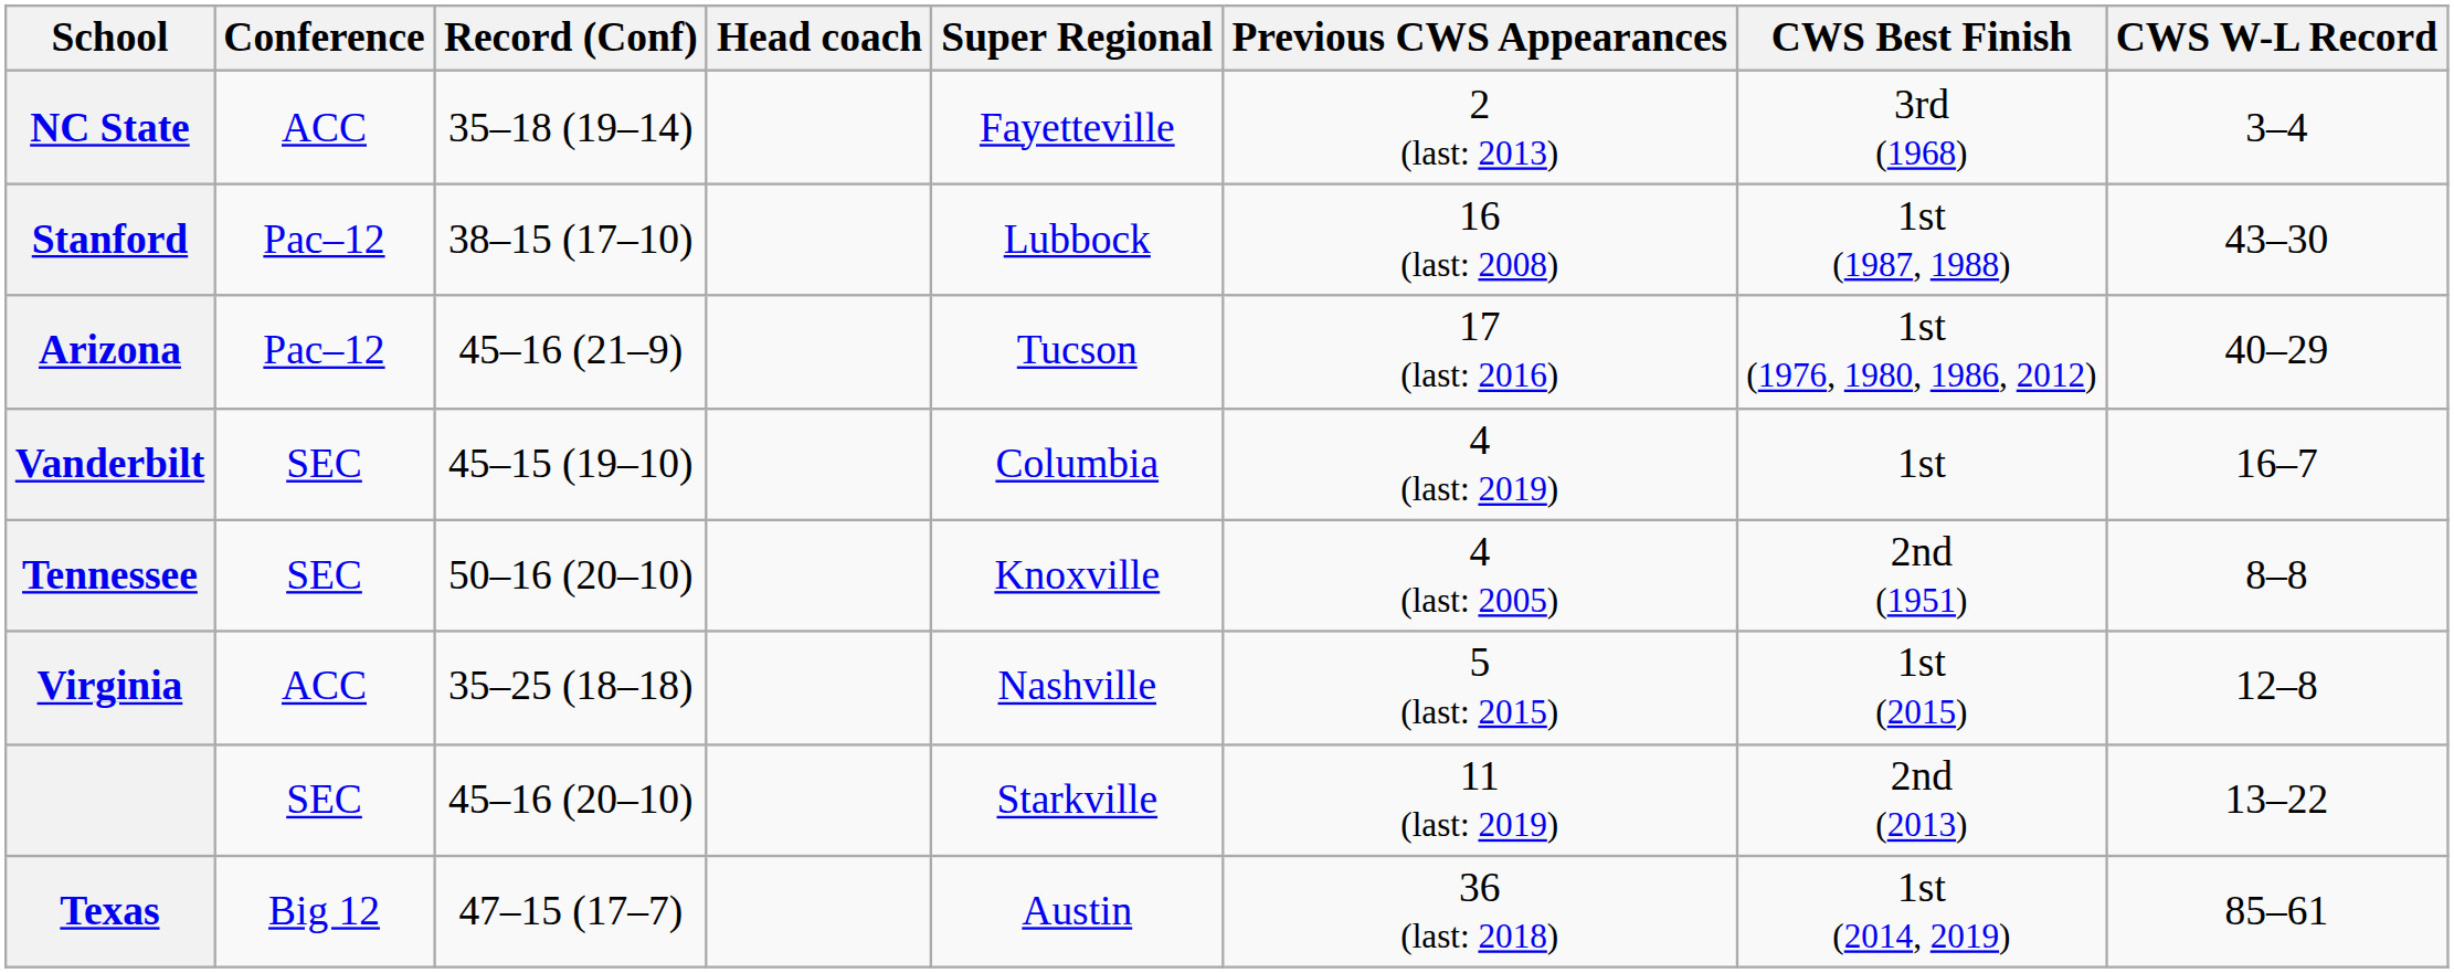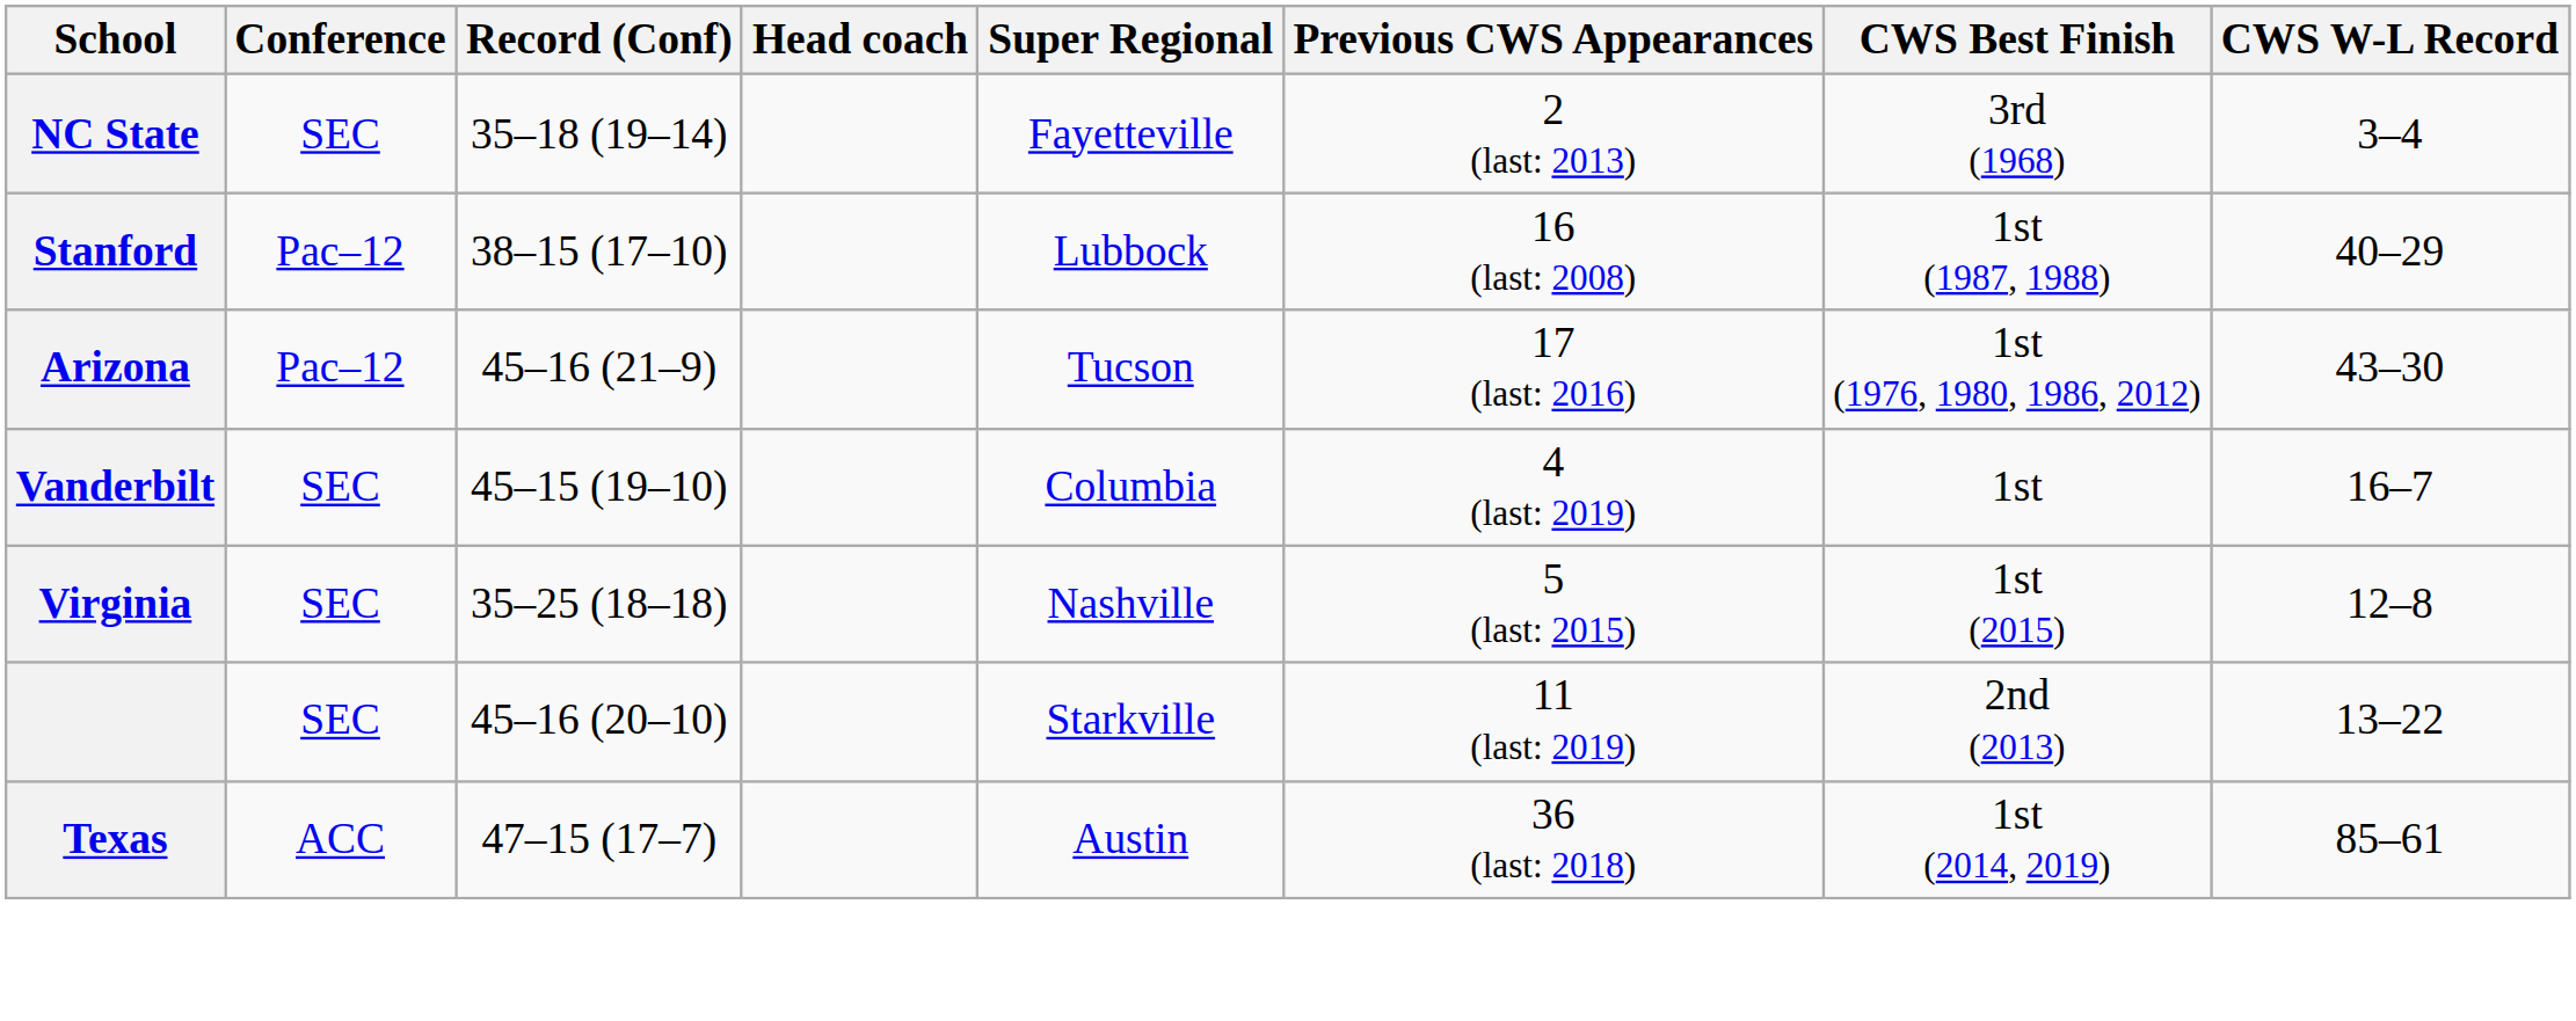NC State | Conference: ACC -> SEC
Stanford | CWS W-L Record: 43–30 -> 40–29
Arizona | CWS W-L Record: 40–29 -> 43–30
- row: Tennessee | SEC | 50–16 (20–10) | Knoxville | 4 (last: 2005) | 2nd (1951) | 8–8
Virginia | Conference: ACC -> SEC
Texas | Conference: Big 12 -> ACC
